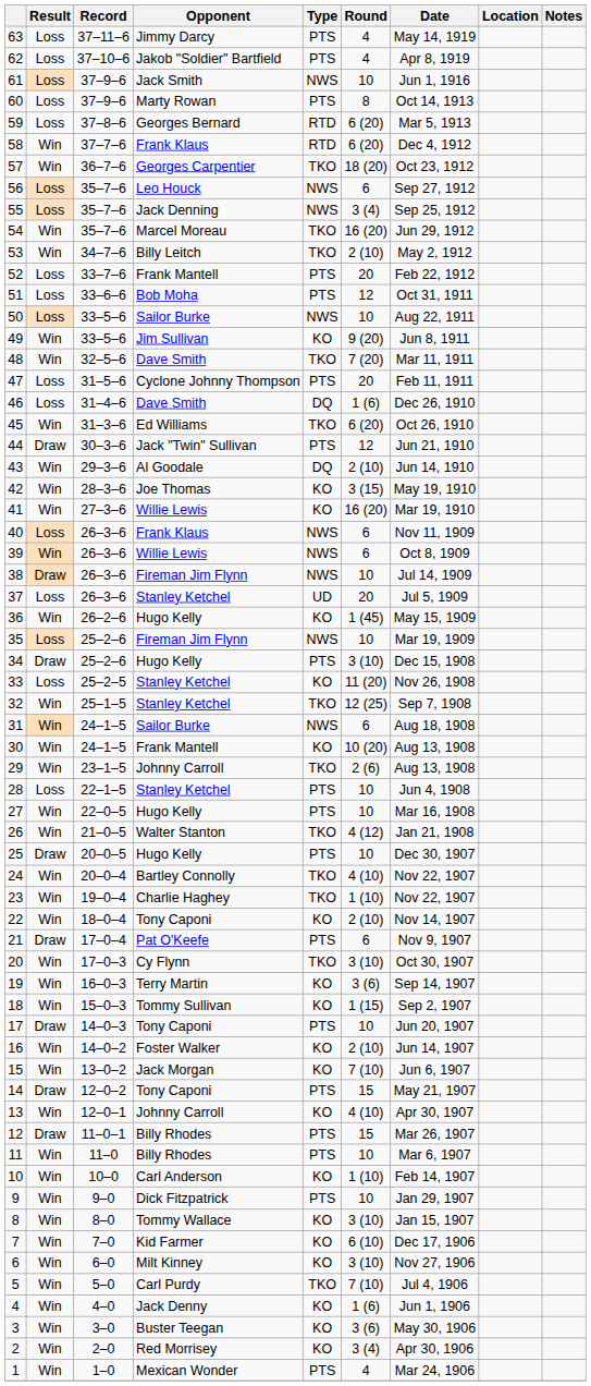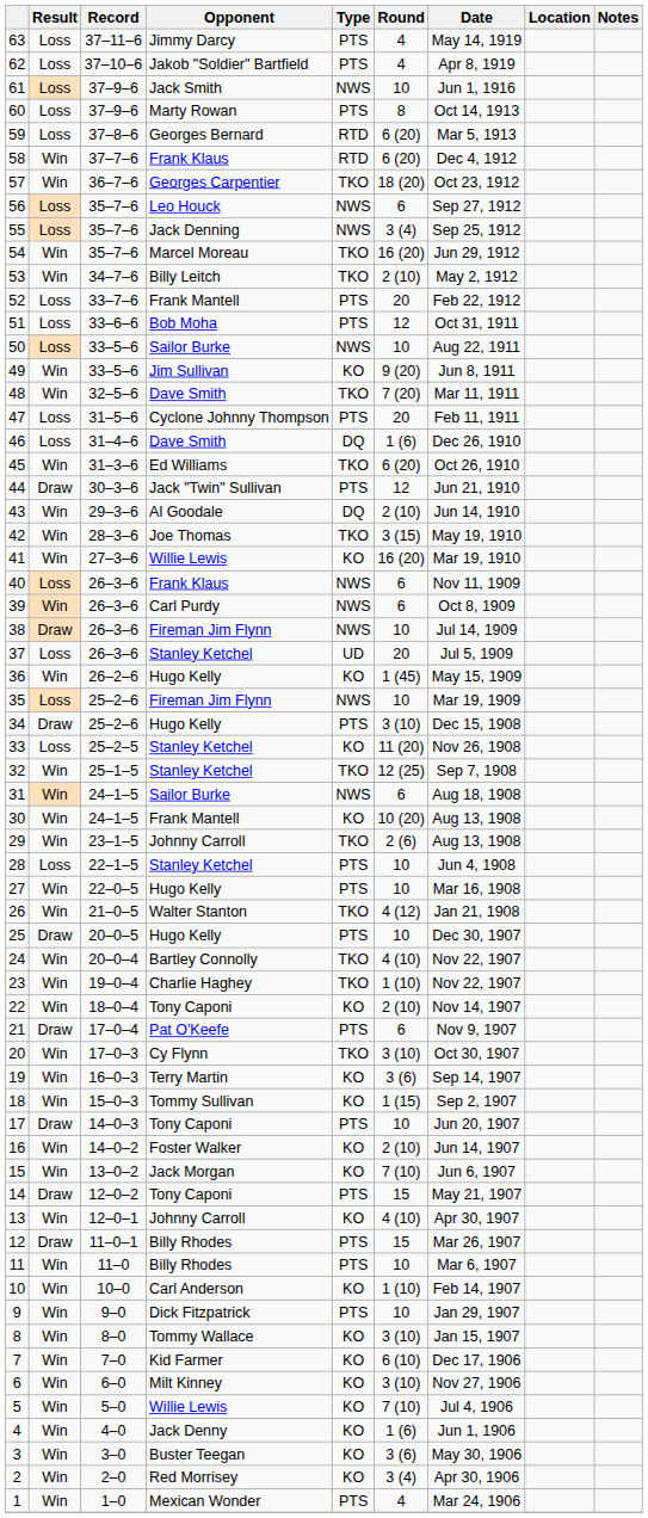42 | Type: KO -> TKO
39 | Opponent: Willie Lewis -> Carl Purdy
5 | Opponent: Carl Purdy -> Willie Lewis
5 | Type: TKO -> KO
